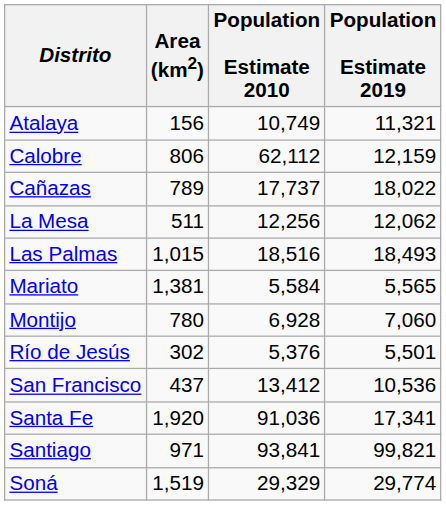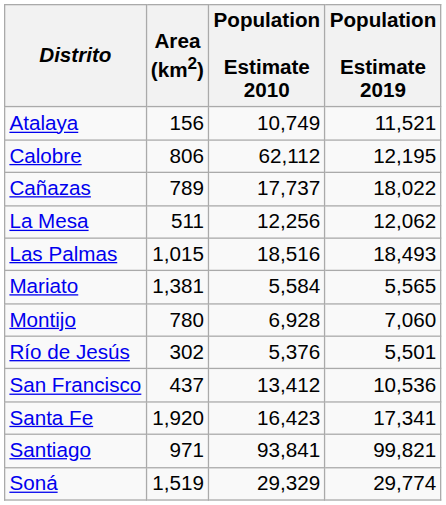Atalaya | Population Estimate 2019: 11,321 -> 11,521
Calobre | Population Estimate 2019: 12,159 -> 12,195
Santa Fe | Population Estimate 2010: 91,036 -> 16,423
